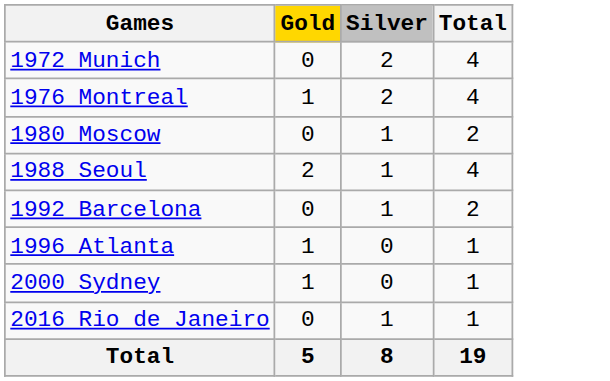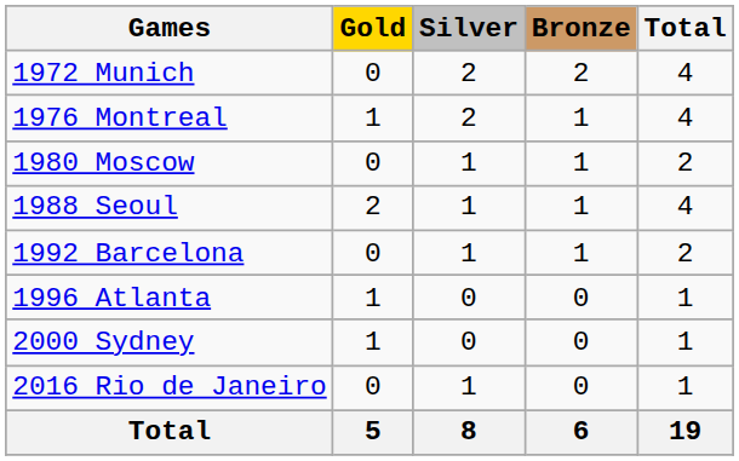+ column: Bronze | 2 | 1 | 1 | 1 | 1 | 0 | 0 | 0 | 6
